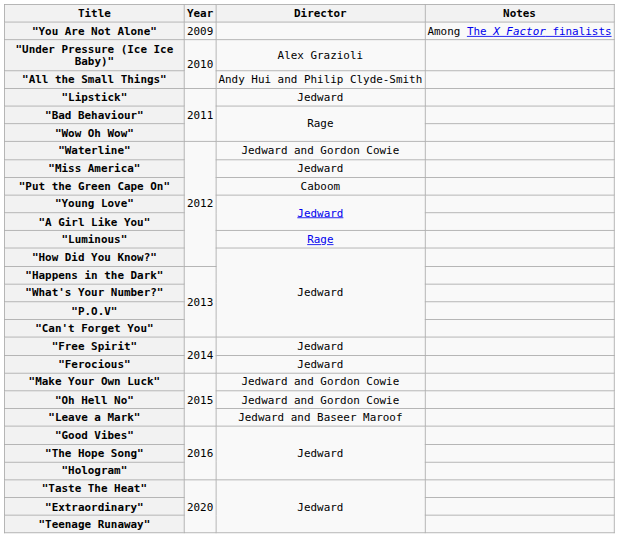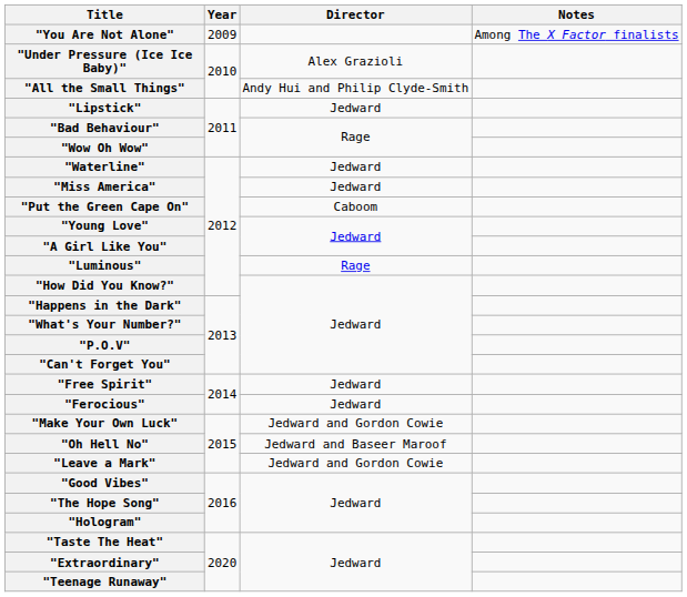"Waterline" | Director: Jedward and Gordon Cowie -> Jedward
"Oh Hell No" | Director: Jedward and Gordon Cowie -> Jedward and Baseer Maroof
"Leave a Mark" | Director: Jedward and Baseer Maroof -> Jedward and Gordon Cowie
